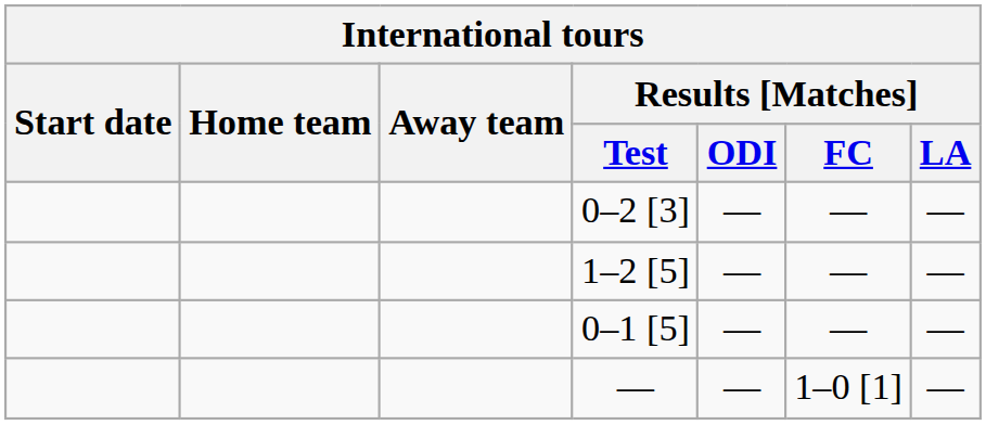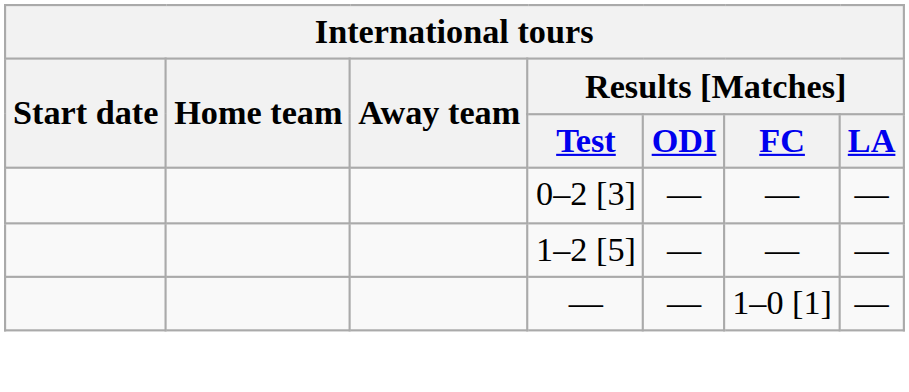- row: 0–1 [5] | — | — | —
